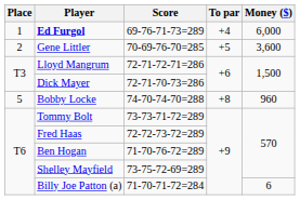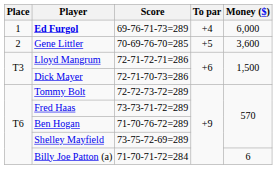- row: 5 | Bobby Locke | 74-70-74-70=288 | +8 | 960
Tommy Bolt | Score: 73-73-71-72=289 -> 72-72-73-72=289
Fred Haas | Score: 72-72-73-72=289 -> 73-73-71-72=289
